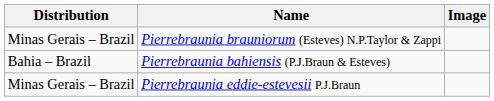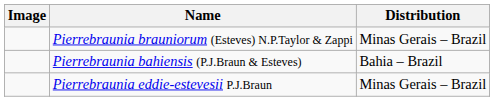columns swapped: Image <-> Distribution
